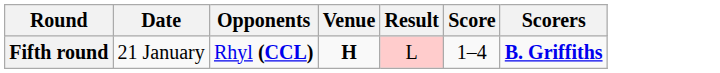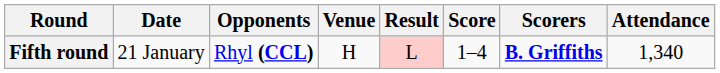+ column: Attendance | 1,340
Fifth round | Venue: bold -> normal
